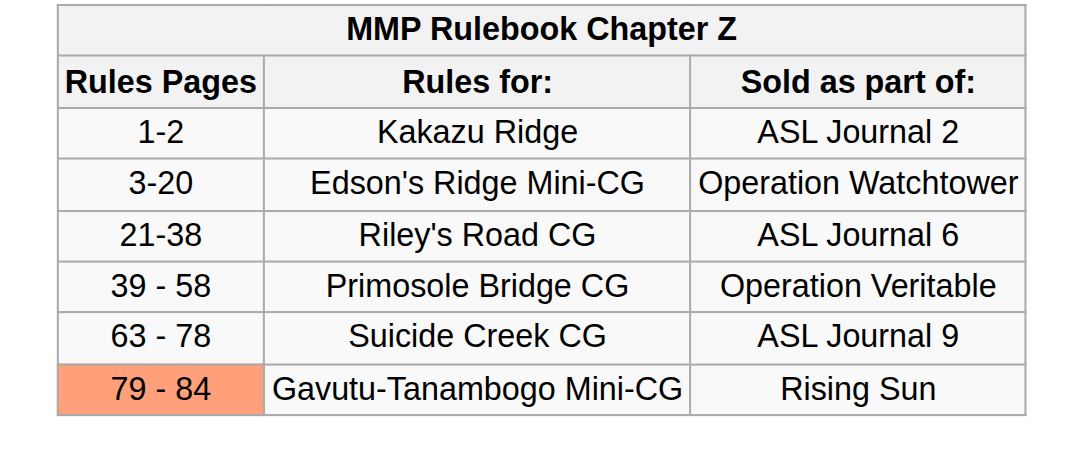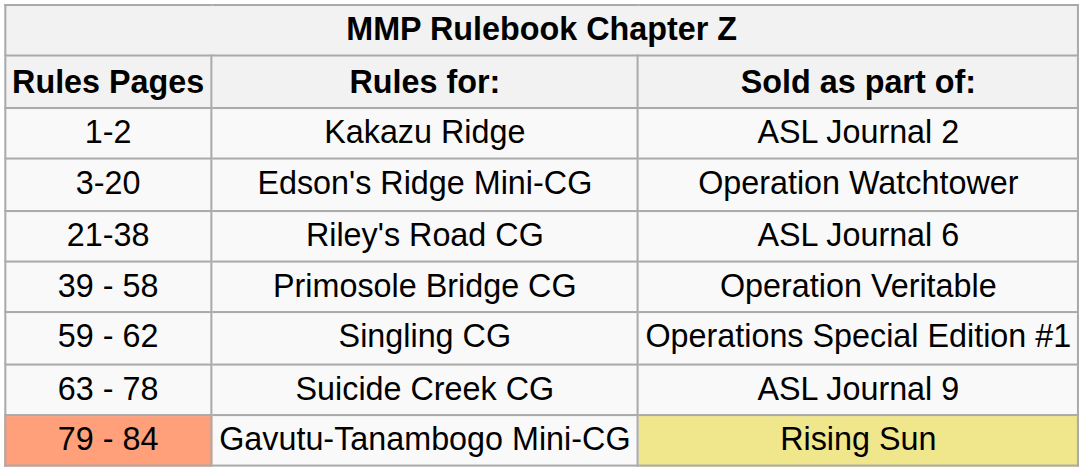+ row: 59 - 62 | Singling CG | Operations Special Edition #1
Gavutu-Tanambogo Mini-CG | Sold as part of:: no background -> khaki background
